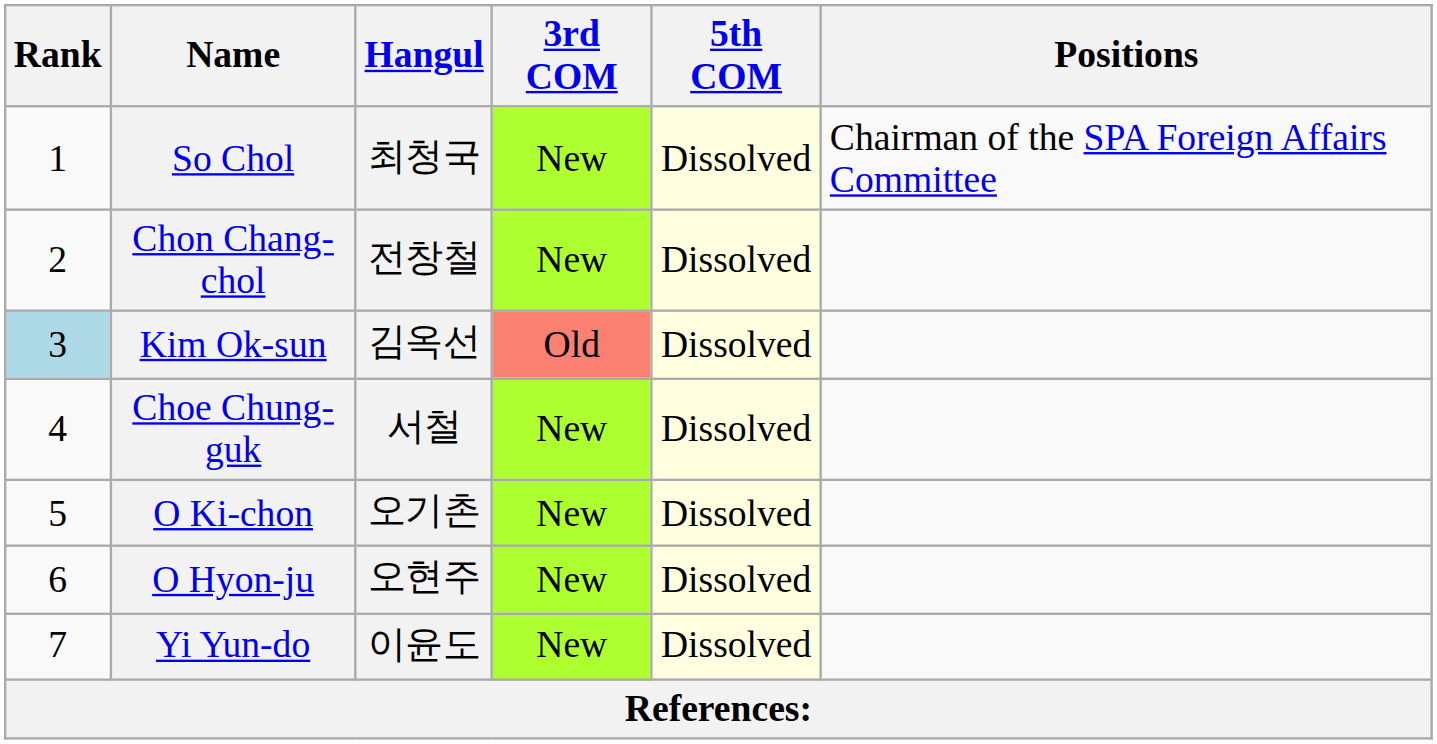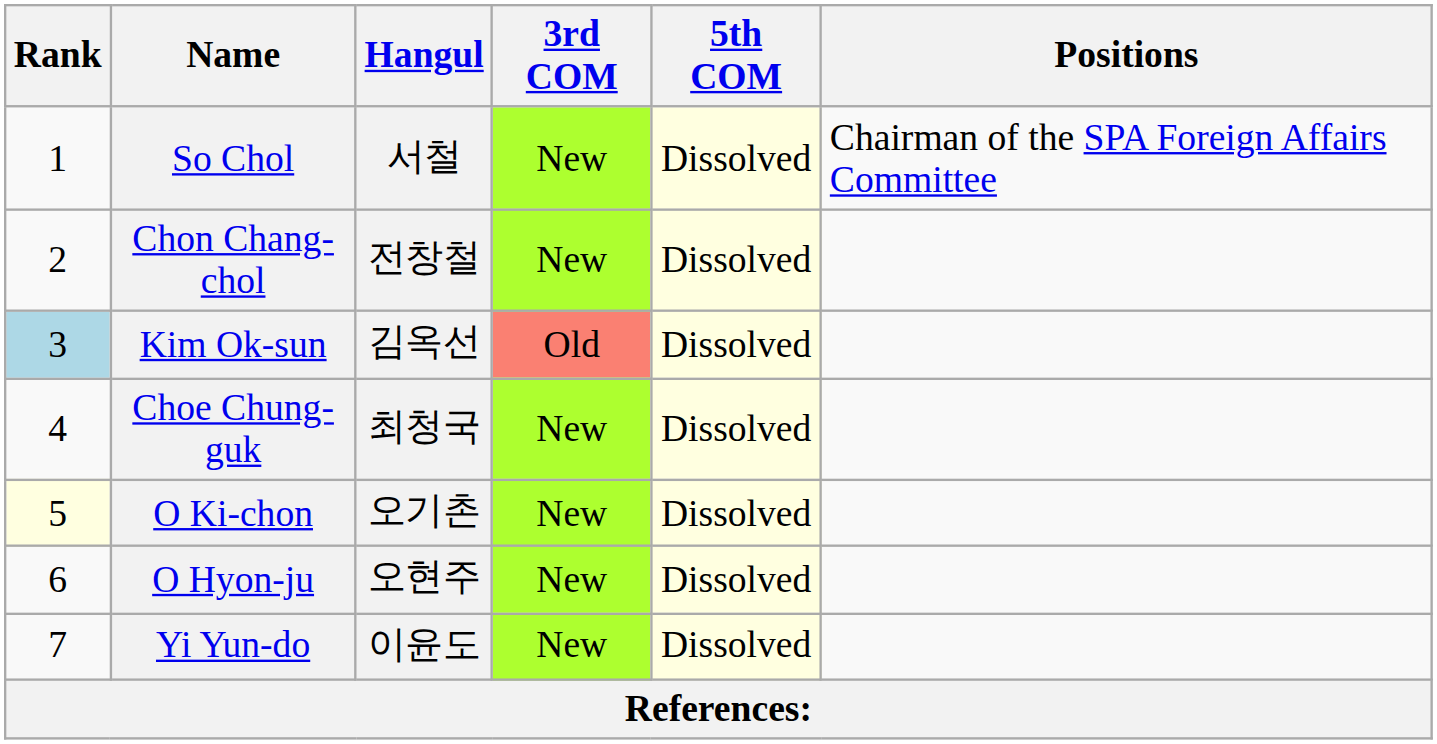So Chol | Hangul: 최청국 -> 서철
Choe Chung-guk | Hangul: 서철 -> 최청국
O Ki-chon | Rank: no background -> lightyellow background
